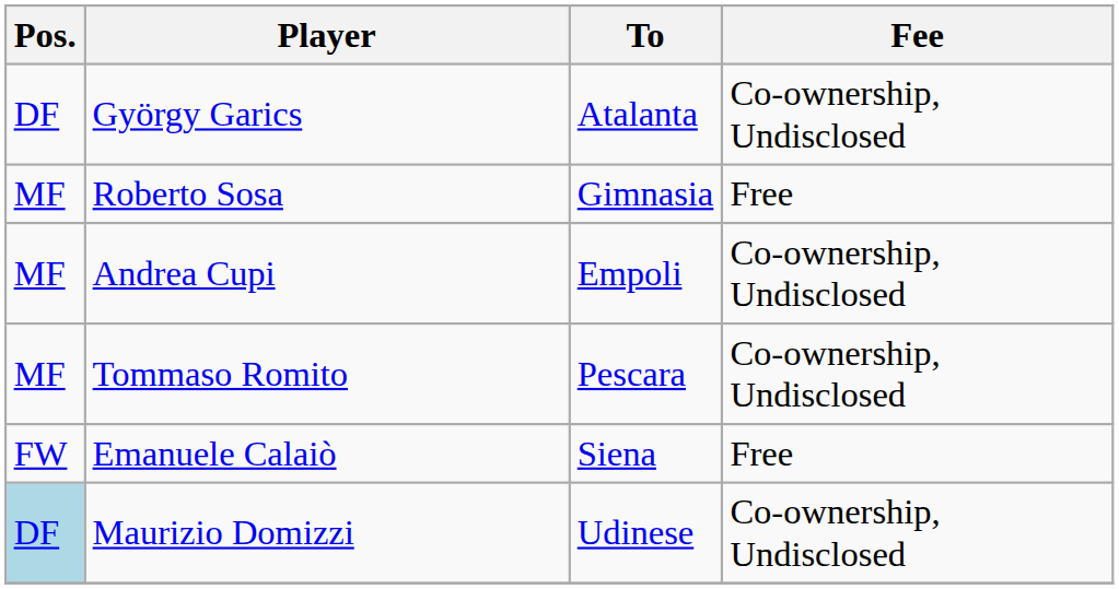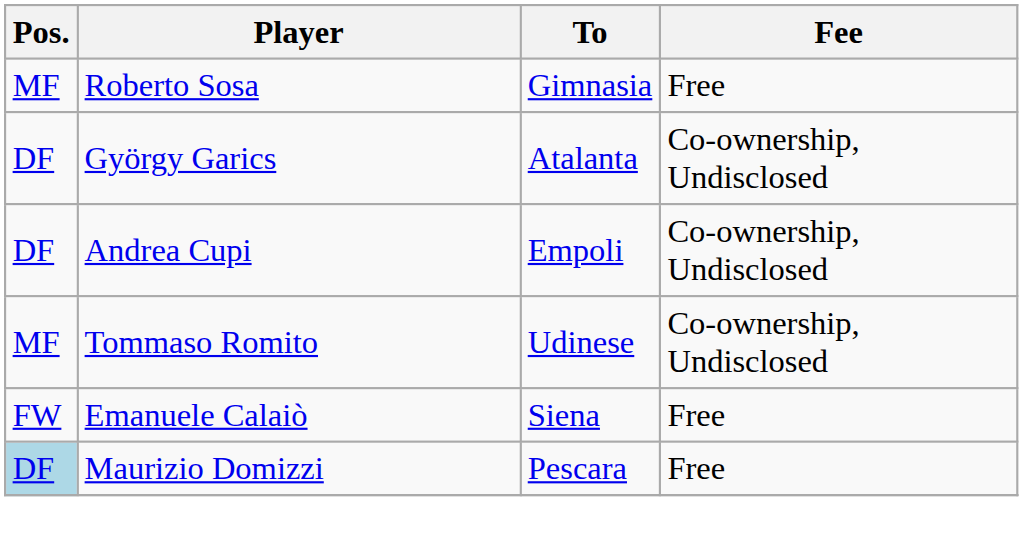rows swapped: Roberto Sosa <-> György Garics
Andrea Cupi | Pos.: MF -> DF
Tommaso Romito | To: Pescara -> Udinese
Maurizio Domizzi | To: Udinese -> Pescara
Maurizio Domizzi | Fee: Co-ownership, Undisclosed -> Free
